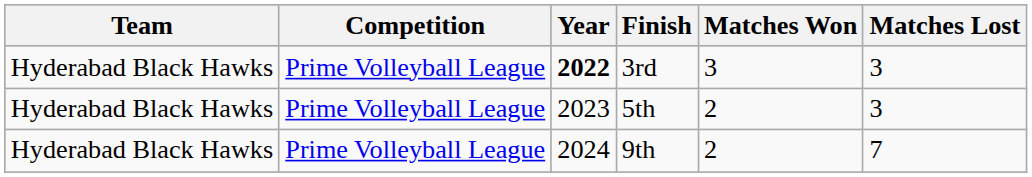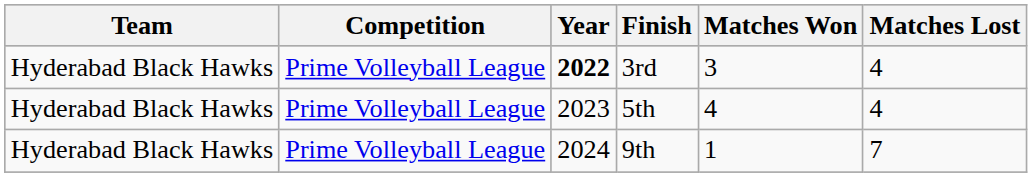3rd | Matches Lost: 3 -> 4
5th | Matches Won: 2 -> 4
5th | Matches Lost: 3 -> 4
9th | Matches Won: 2 -> 1
